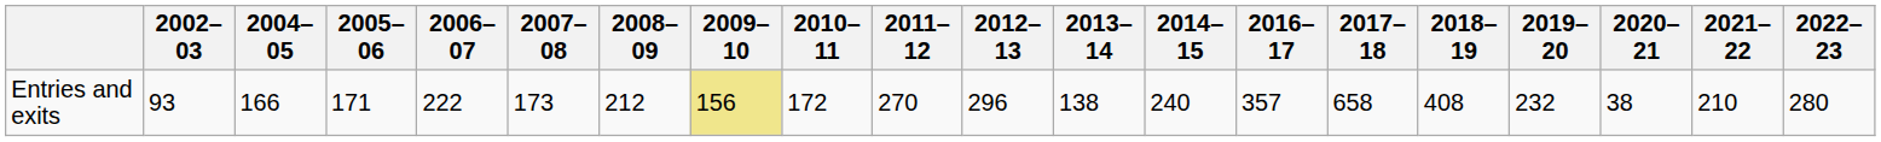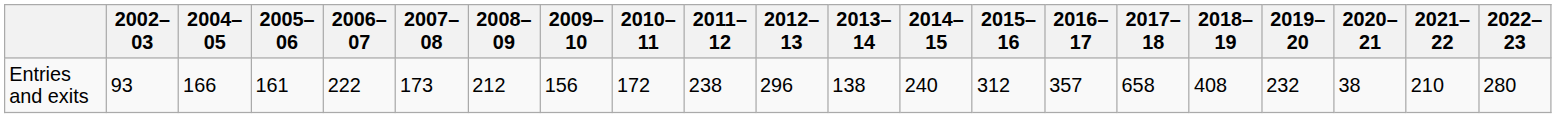+ column: 2015–16 | 312
Entries and exits | 2005–06: 171 -> 161
Entries and exits | 2009–10: khaki background -> no background
Entries and exits | 2011–12: 270 -> 238
